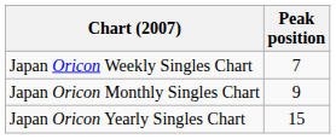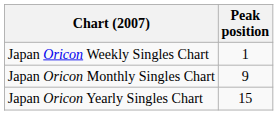Japan Oricon Weekly Singles Chart | Peak position: 7 -> 1
